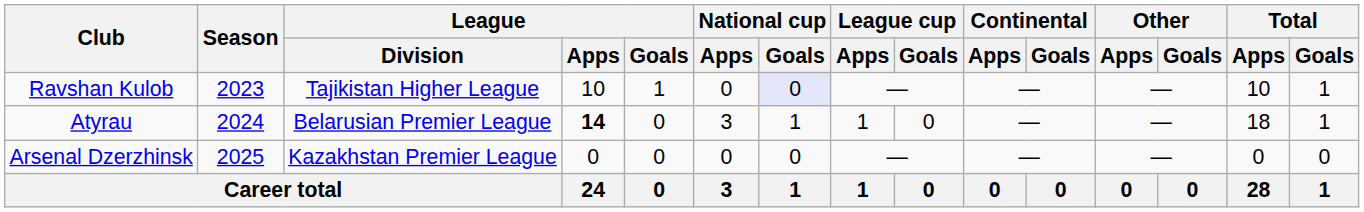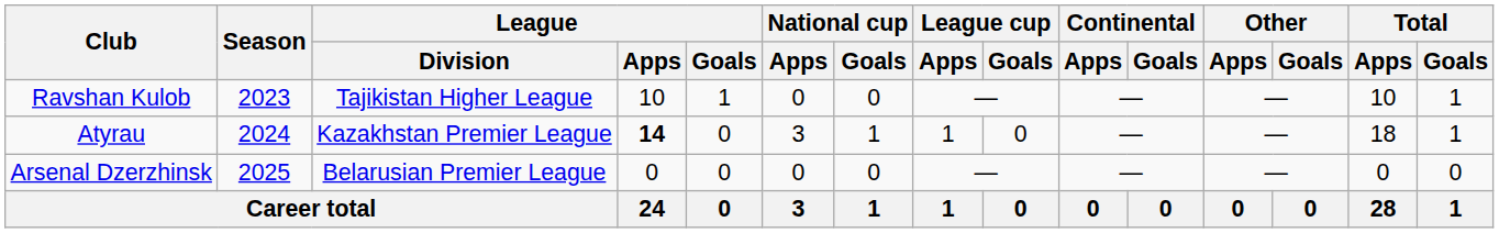Ravshan Kulob | National cup / Goals: lavender background -> no background
Atyrau | League / Division: Belarusian Premier League -> Kazakhstan Premier League
Arsenal Dzerzhinsk | League / Division: Kazakhstan Premier League -> Belarusian Premier League
